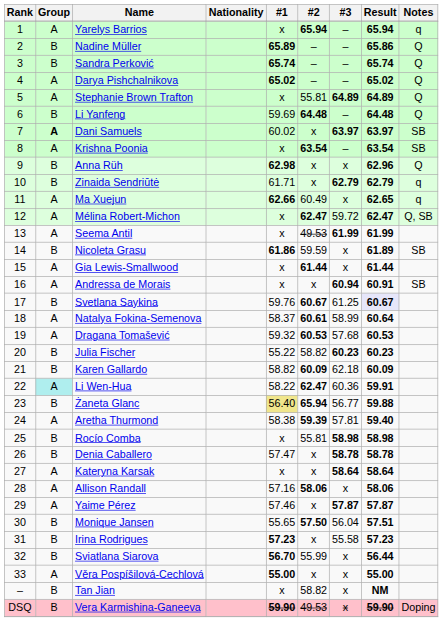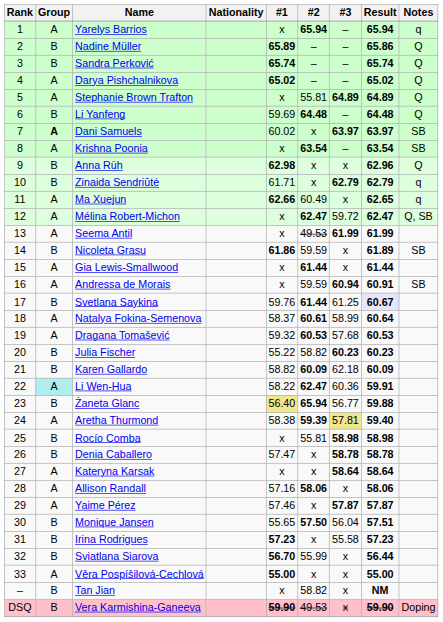Andressa de Morais | #2: x -> 59.59
Svetlana Saykina | #2: 60.67 -> 61.44
Aretha Thurmond | #3: no background -> khaki background
